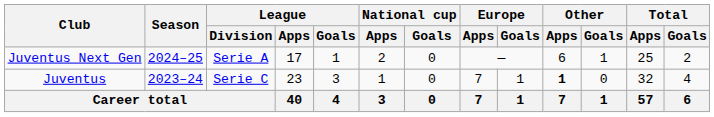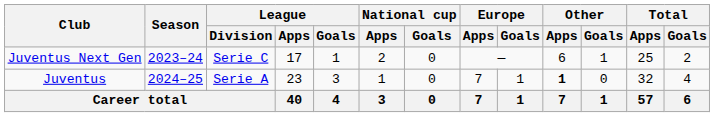Juventus Next Gen | Season: 2024–25 -> 2023–24
Juventus Next Gen | League / Division: Serie A -> Serie C
Juventus | Season: 2023–24 -> 2024–25
Juventus | League / Division: Serie C -> Serie A
